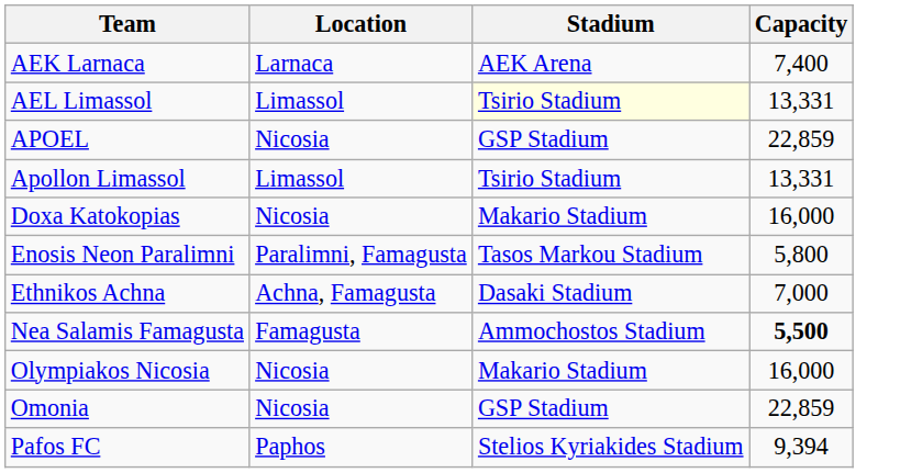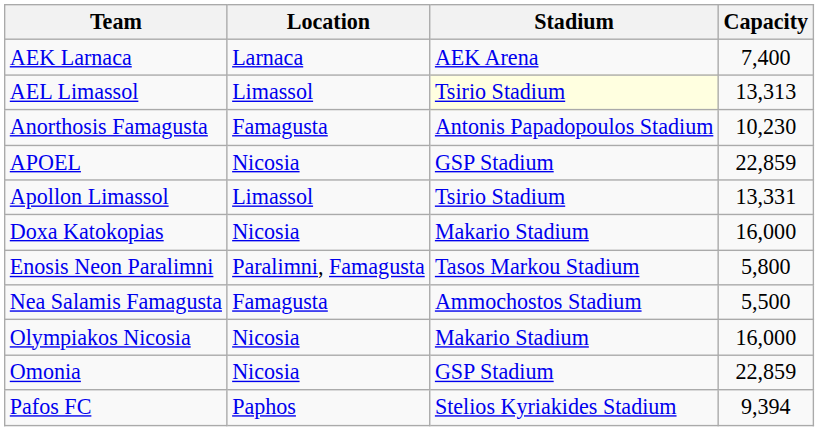AEL Limassol | Capacity: 13,331 -> 13,313
+ row: Anorthosis Famagusta | Famagusta | Antonis Papadopoulos Stadium | 10,230
- row: Ethnikos Achna | Achna, Famagusta | Dasaki Stadium | 7,000
Nea Salamis Famagusta | Capacity: bold -> normal
